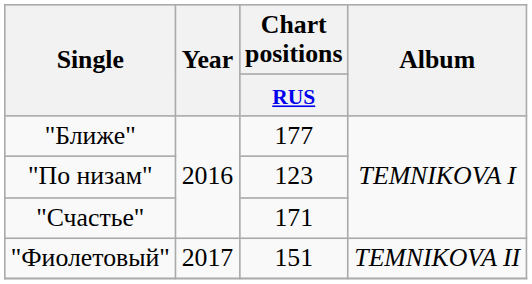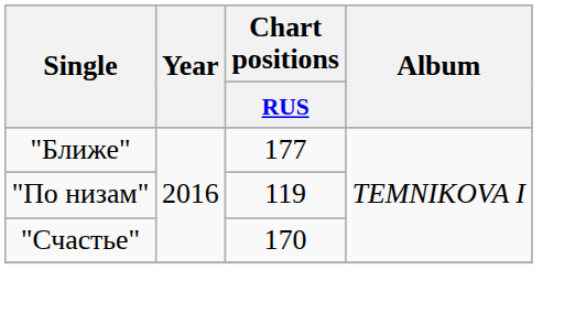"По низам" | Chart positions / RUS: 123 -> 119
"Счастье" | Chart positions / RUS: 171 -> 170
- row: "Фиолетовый" | 2017 | 151 | TEMNIKOVA II
